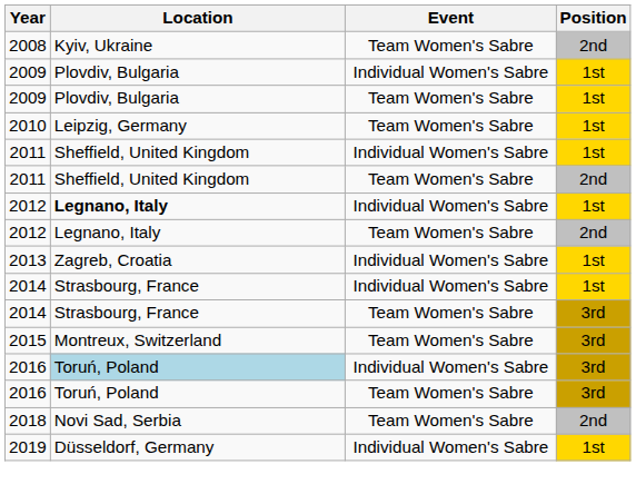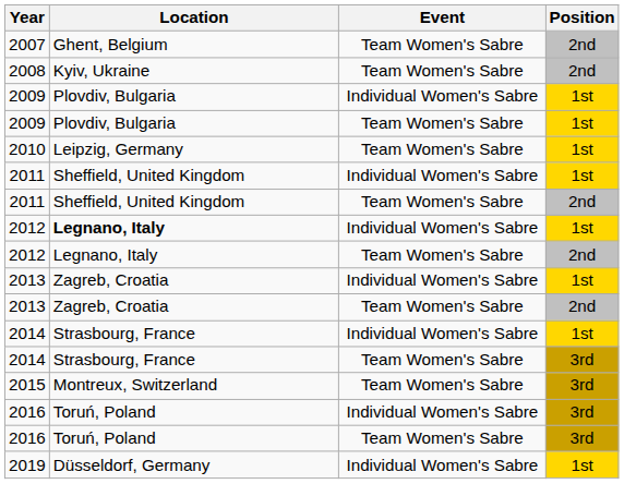+ row: 2007 | Ghent, Belgium | Team Women's Sabre | 2nd
+ row: 2013 | Zagreb, Croatia | Team Women's Sabre | 2nd
2016 / Individual Women's Sabre | Location: lightblue background -> no background
- row: 2018 | Novi Sad, Serbia | Team Women's Sabre | 2nd
